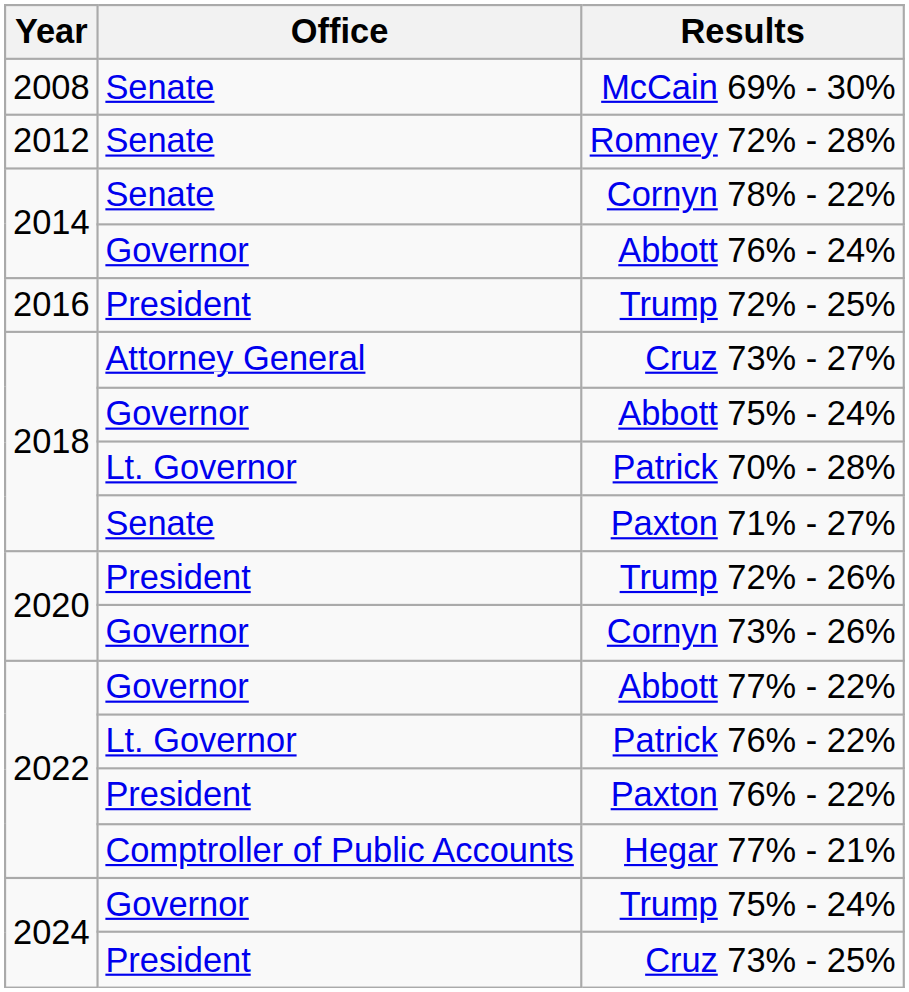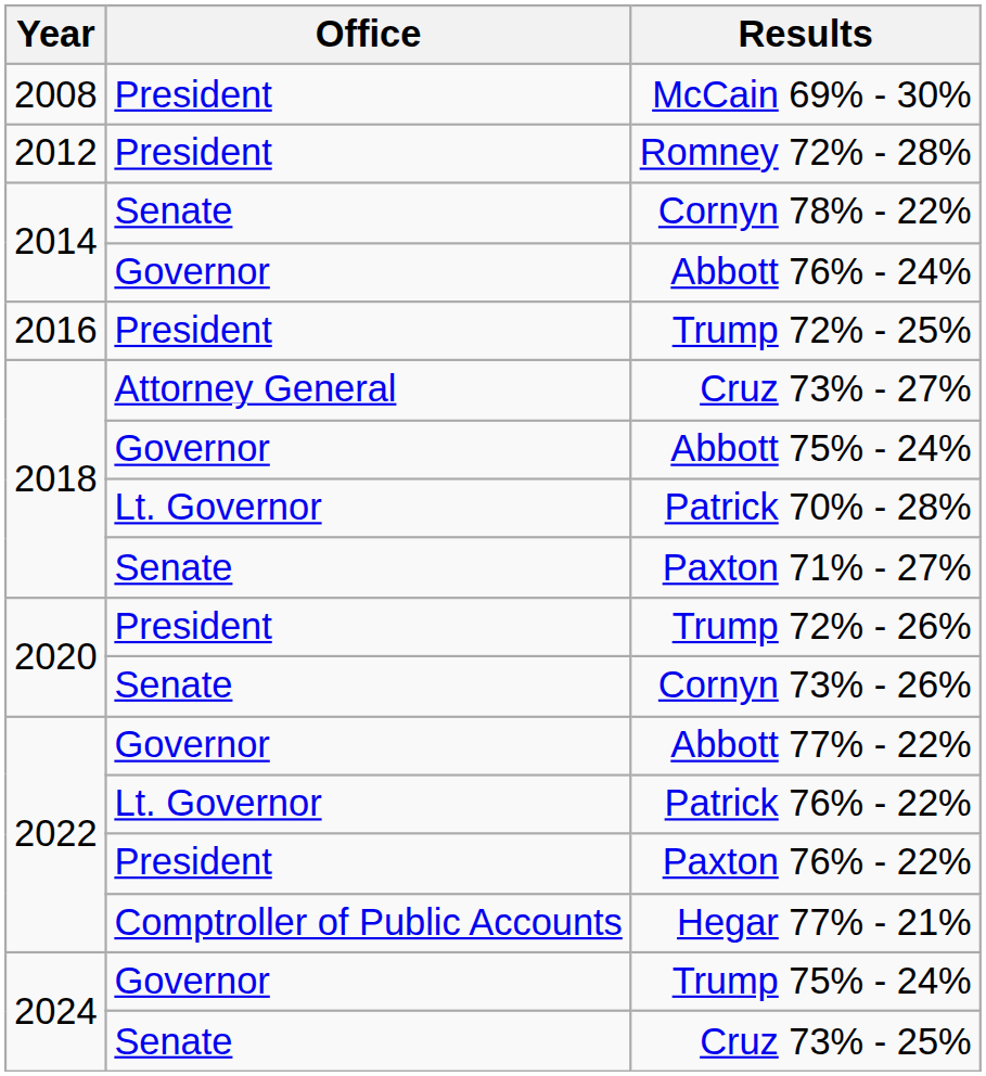McCain 69% - 30% | Office: Senate -> President
Romney 72% - 28% | Office: Senate -> President
Cornyn 73% - 26% | Office: Governor -> Senate
Cruz 73% - 25% | Office: President -> Senate
